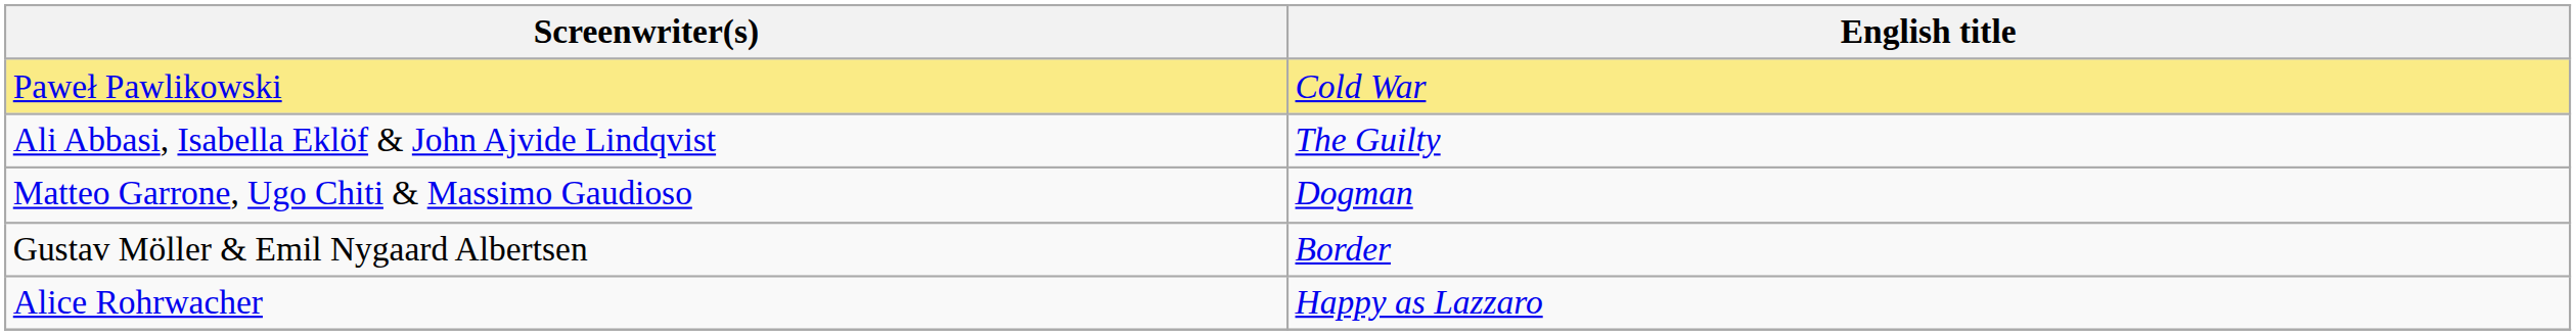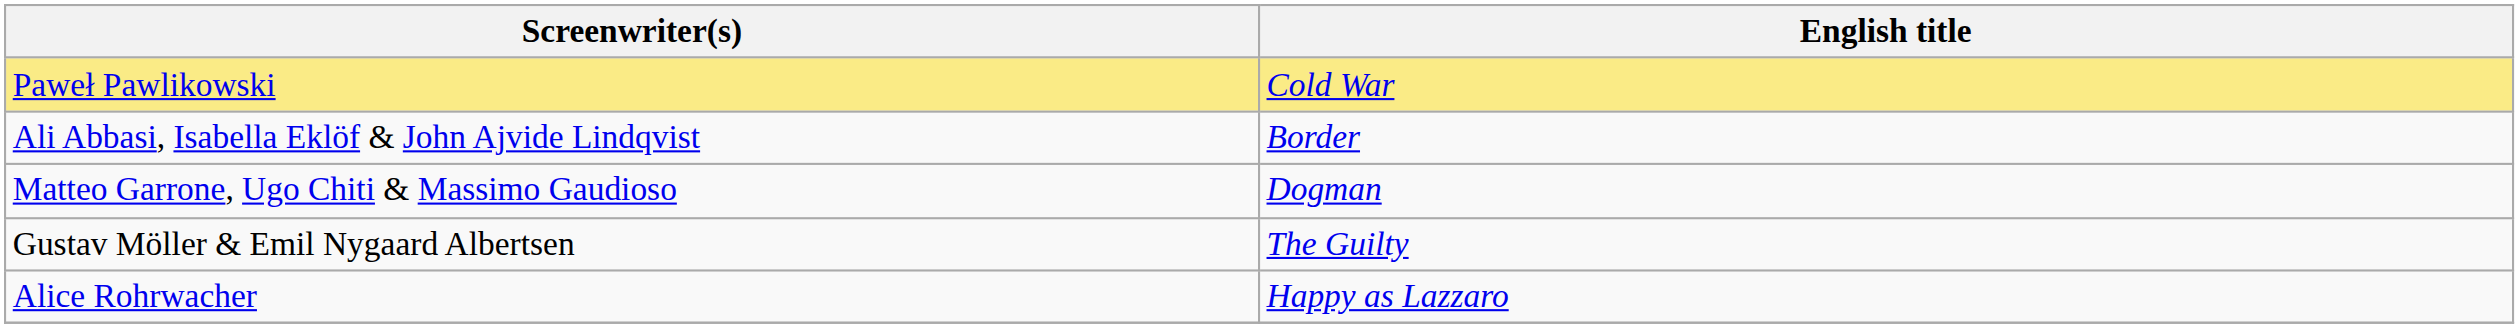Ali Abbasi, Isabella Eklöf & John Ajvide Lindqvist | English title: The Guilty -> Border
Gustav Möller & Emil Nygaard Albertsen | English title: Border -> The Guilty
